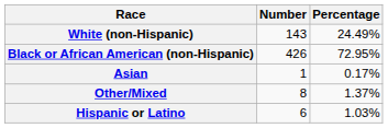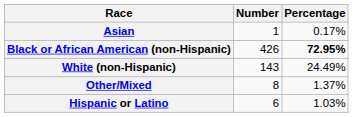rows swapped: White (non-Hispanic) <-> Asian
Black or African American (non-Hispanic) | Percentage: normal -> bold
